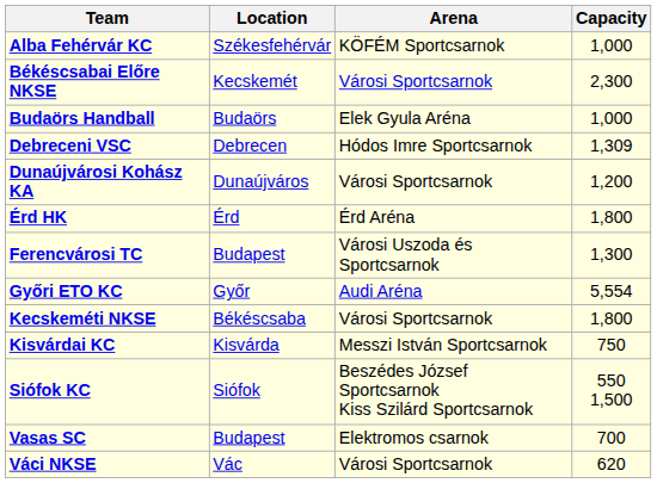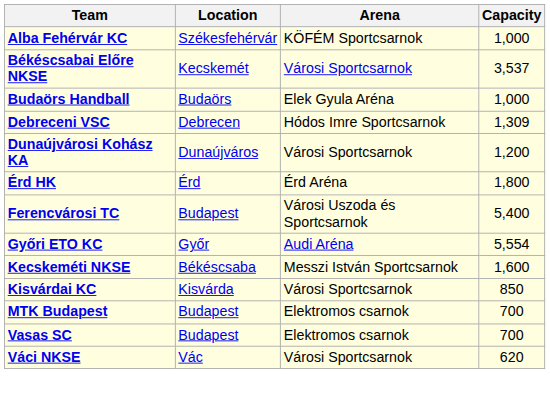Békéscsabai Előre NKSE | Capacity: 2,300 -> 3,537
Ferencvárosi TC | Capacity: 1,300 -> 5,400
Kecskeméti NKSE | Arena: Városi Sportcsarnok -> Messzi István Sportcsarnok
Kecskeméti NKSE | Capacity: 1,800 -> 1,600
Kisvárdai KC | Arena: Messzi István Sportcsarnok -> Városi Sportcsarnok
Kisvárdai KC | Capacity: 750 -> 850
+ row: MTK Budapest | Budapest | Elektromos csarnok | 700
- row: Siófok KC | Siófok | Beszédes József Sportcsarnok Kiss Szilárd Sportcsarnok | 550 1,500
